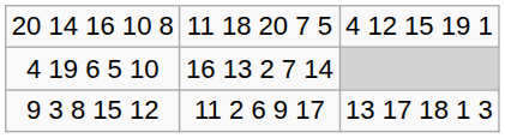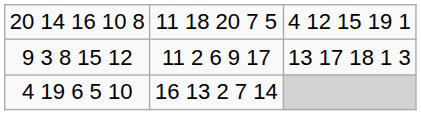rows swapped: 9 3 8 15 12 <-> 4 19 6 5 10
